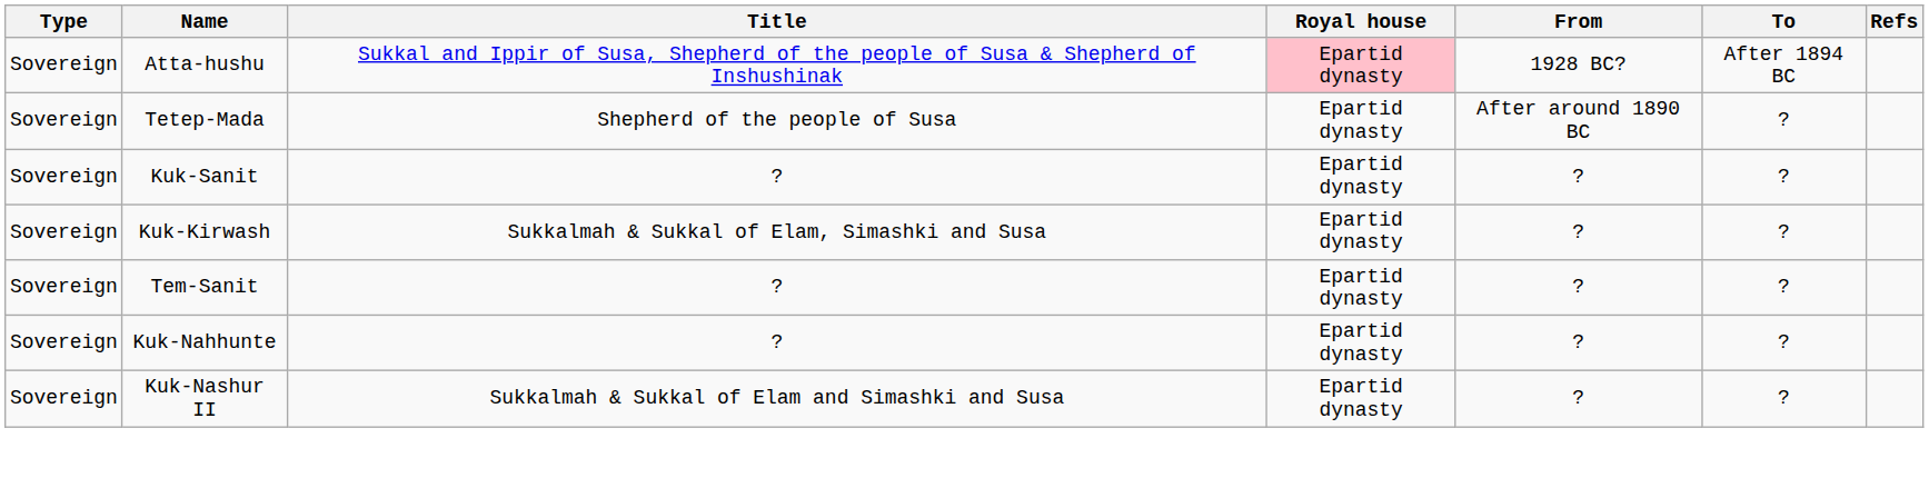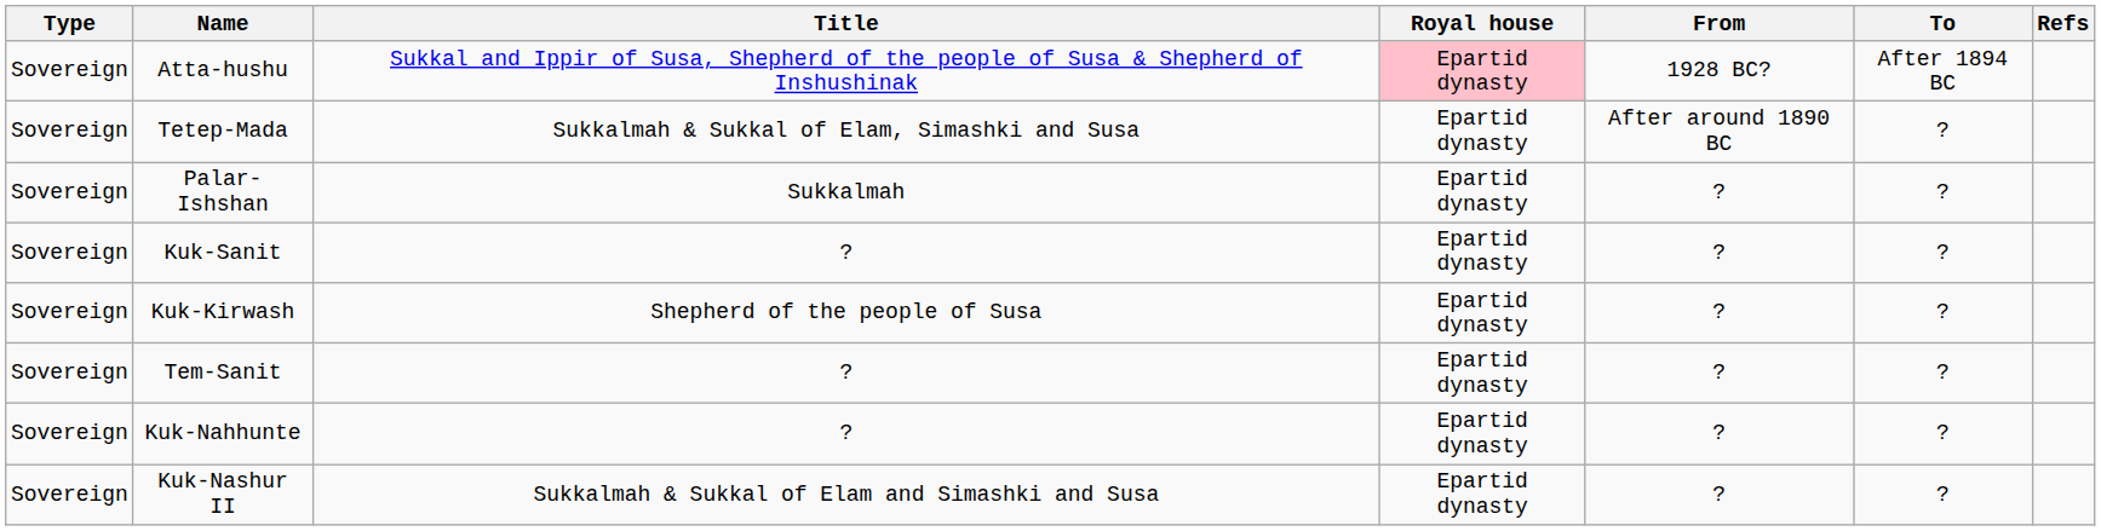Tetep-Mada | Title: Shepherd of the people of Susa -> Sukkalmah & Sukkal of Elam, Simashki and Susa
+ row: Sovereign | Palar-Ishshan | Sukkalmah | Epartid dynasty | ? | ?
Kuk-Kirwash | Title: Sukkalmah & Sukkal of Elam, Simashki and Susa -> Shepherd of the people of Susa
